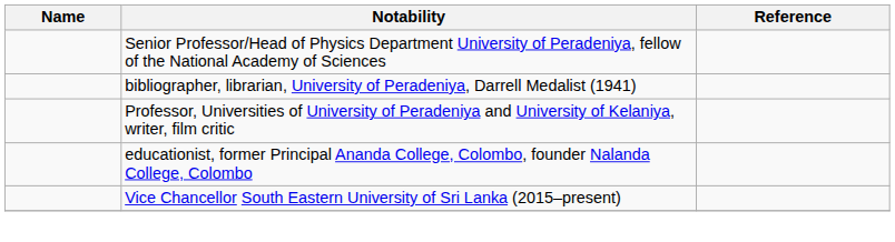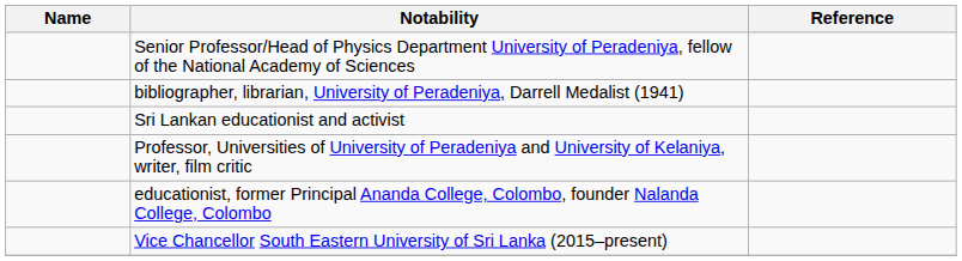+ row: Sri Lankan educationist and activist
